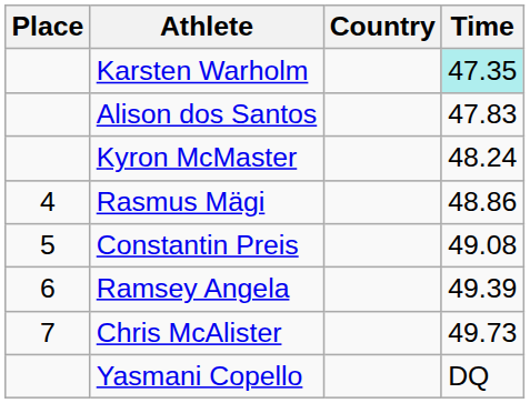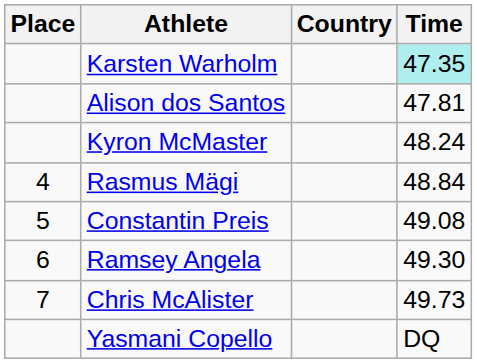Alison dos Santos | Time: 47.83 -> 47.81
Rasmus Mägi | Time: 48.86 -> 48.84
Ramsey Angela | Time: 49.39 -> 49.30
